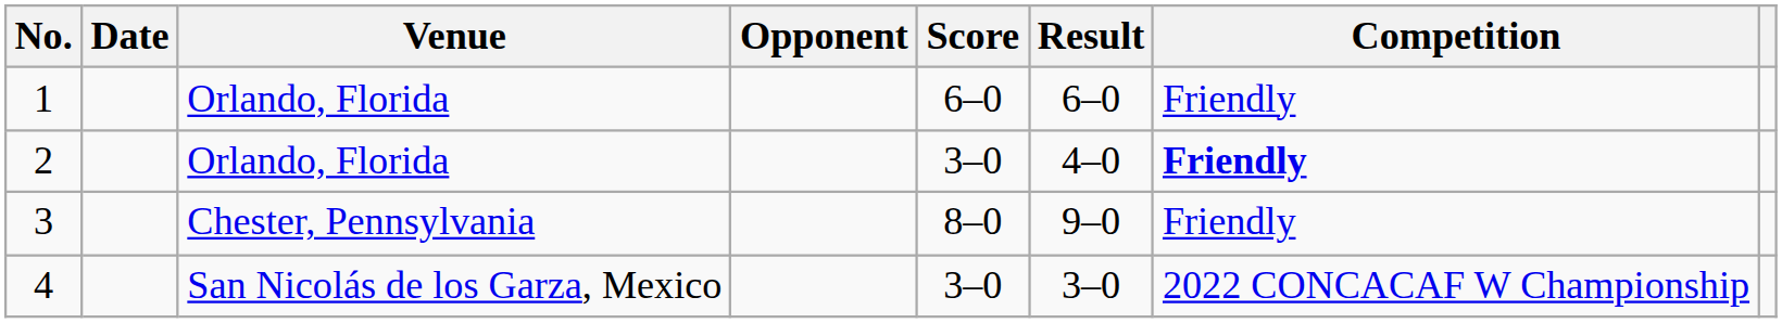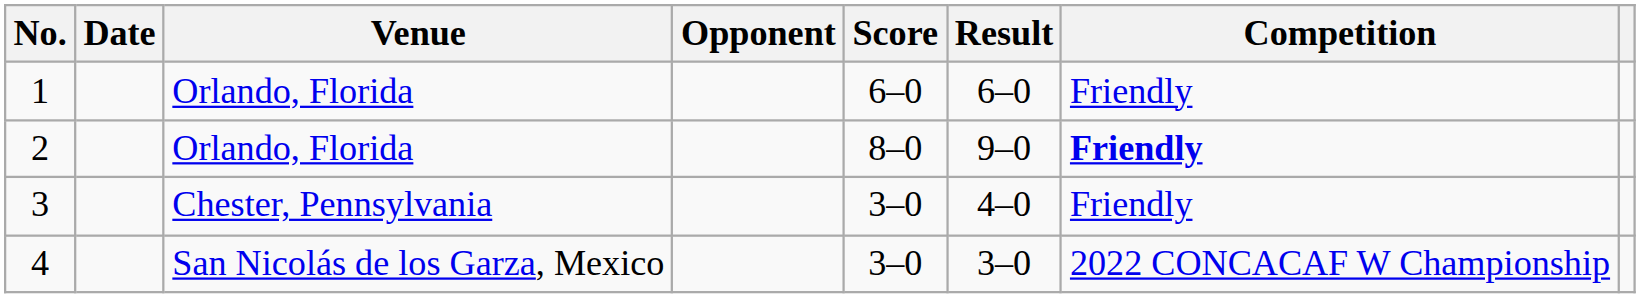2 | Score: 3–0 -> 8–0
2 | Result: 4–0 -> 9–0
3 | Score: 8–0 -> 3–0
3 | Result: 9–0 -> 4–0
